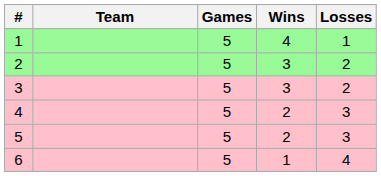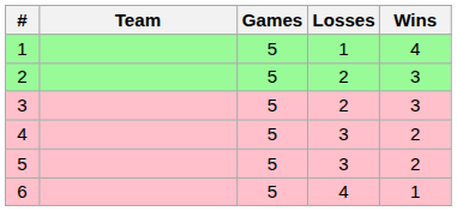columns swapped: Wins <-> Losses
